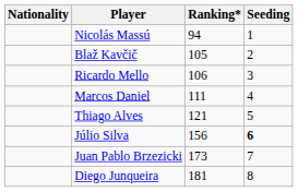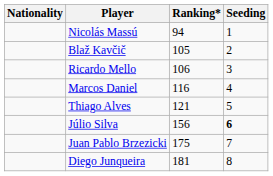Marcos Daniel | Ranking*: 111 -> 116
Juan Pablo Brzezicki | Ranking*: 173 -> 175
